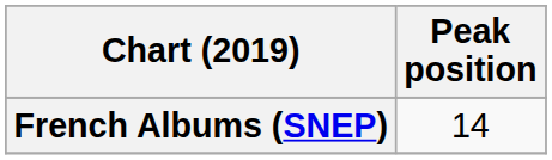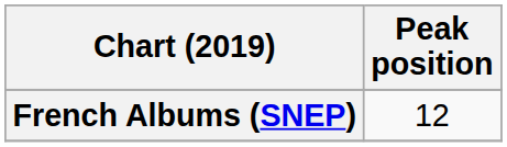French Albums (SNEP) | Peak position: 14 -> 12
